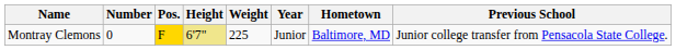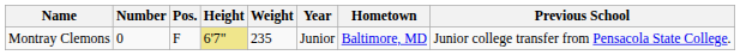Montray Clemons | Pos.: gold background -> no background
Montray Clemons | Weight: 225 -> 235
